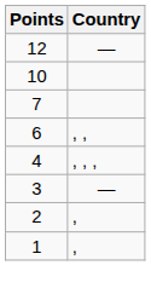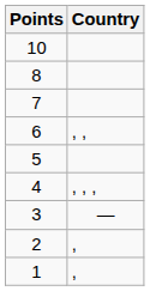- row: 12 | —
+ row: 8
+ row: 5
